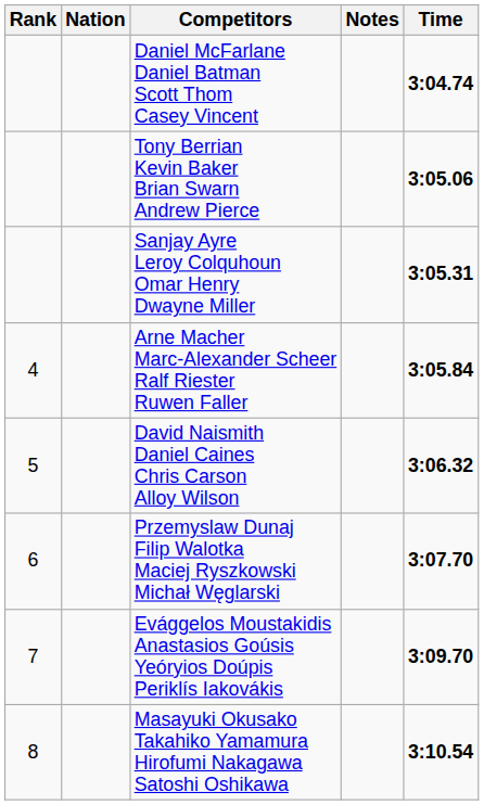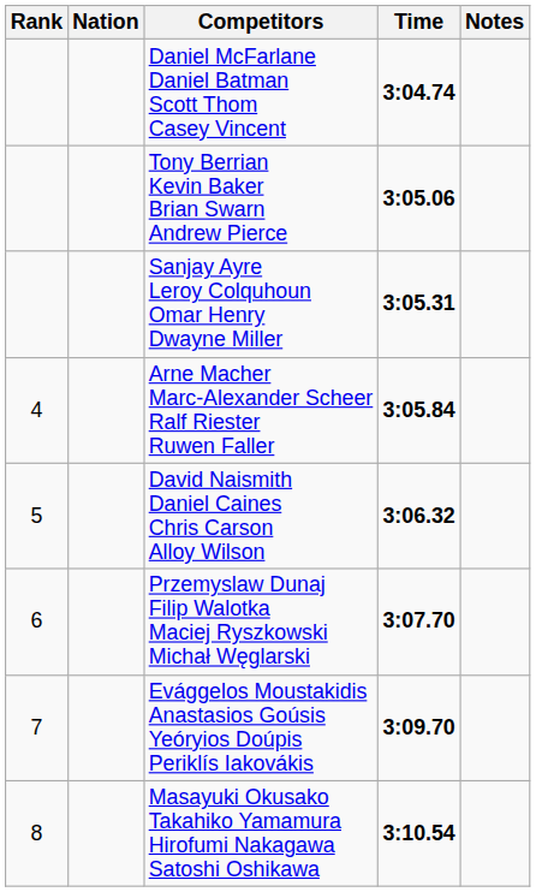columns swapped: Time <-> Notes
